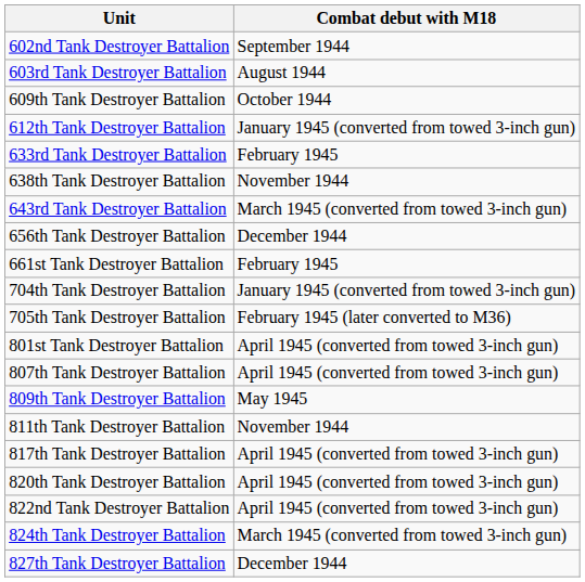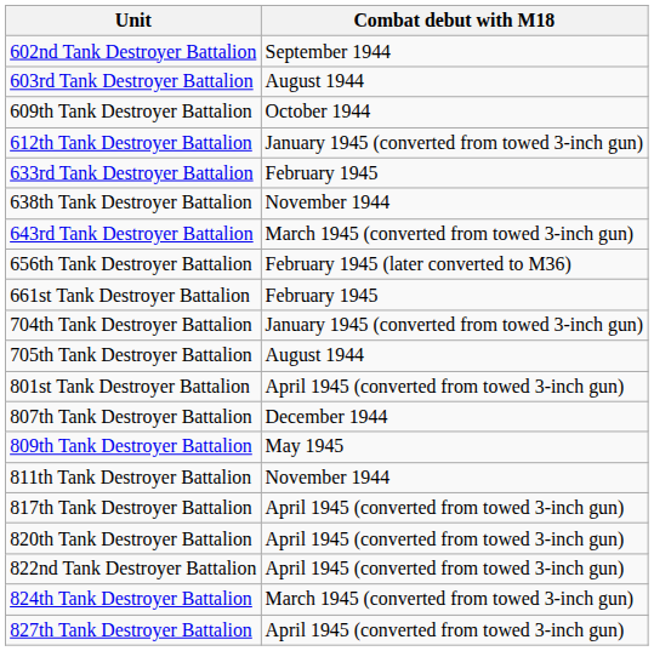656th Tank Destroyer Battalion | Combat debut with M18: December 1944 -> February 1945 (later converted to M36)
705th Tank Destroyer Battalion | Combat debut with M18: February 1945 (later converted to M36) -> August 1944
807th Tank Destroyer Battalion | Combat debut with M18: April 1945 (converted from towed 3-inch gun) -> December 1944
827th Tank Destroyer Battalion | Combat debut with M18: December 1944 -> April 1945 (converted from towed 3-inch gun)
